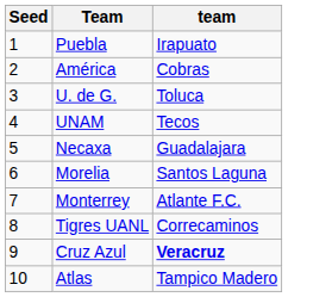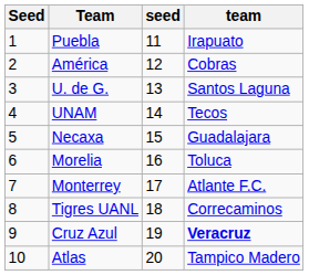+ column: seed | 11 | 12 | 13 | 14 | 15 | 16 | 17 | 18 | 19 | 20
U. de G. | team: Toluca -> Santos Laguna
Morelia | team: Santos Laguna -> Toluca
